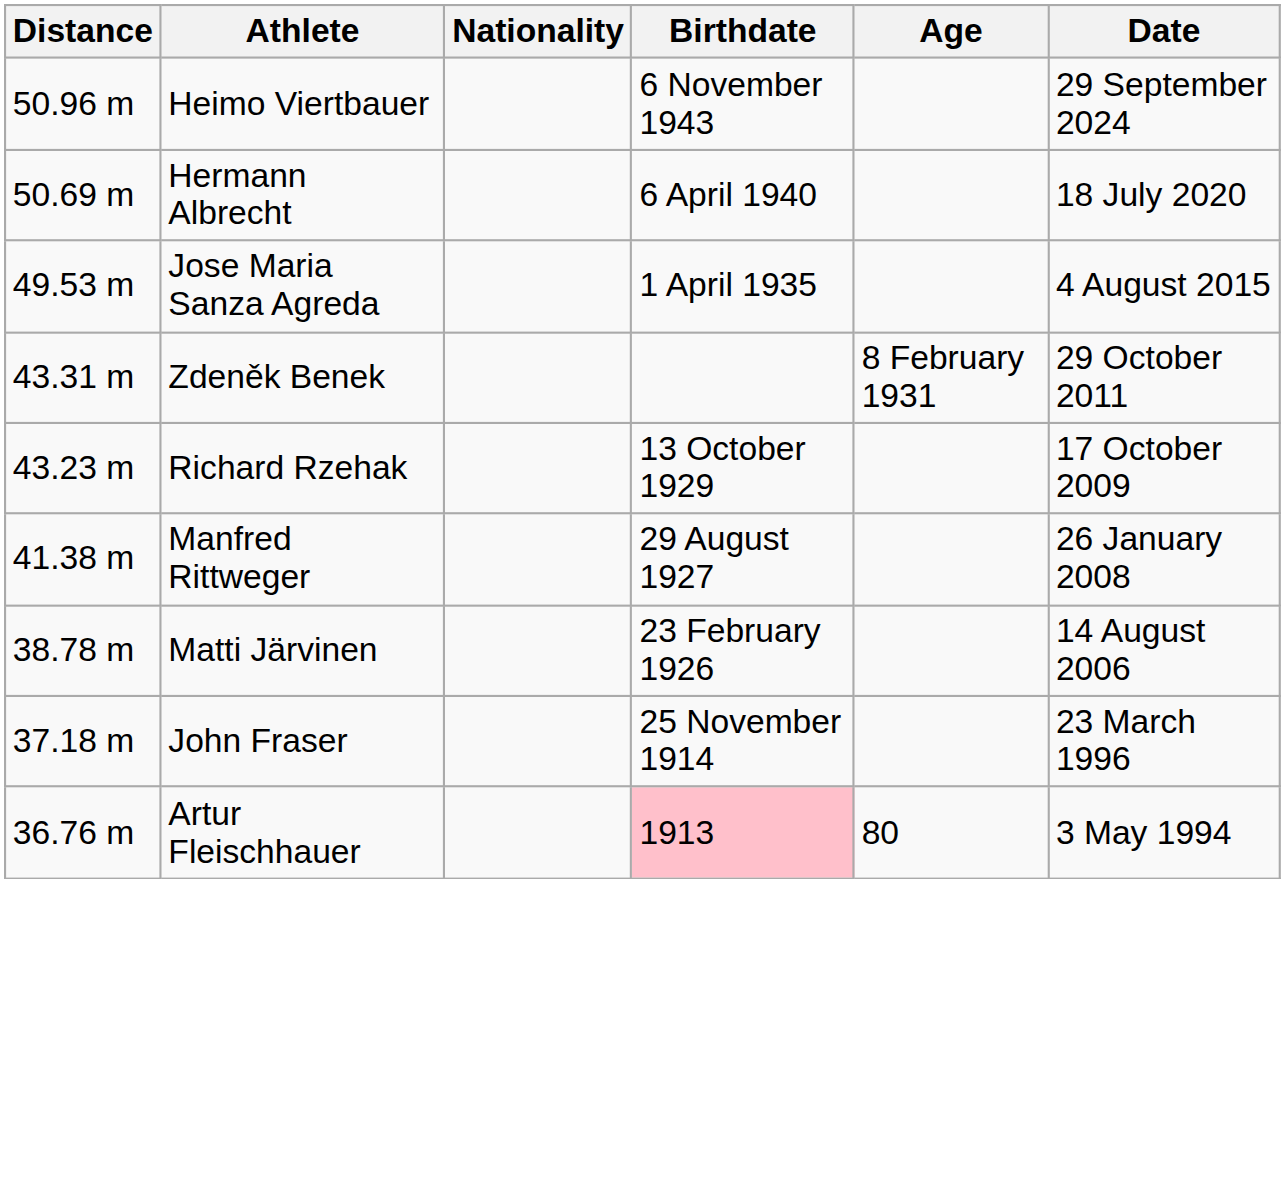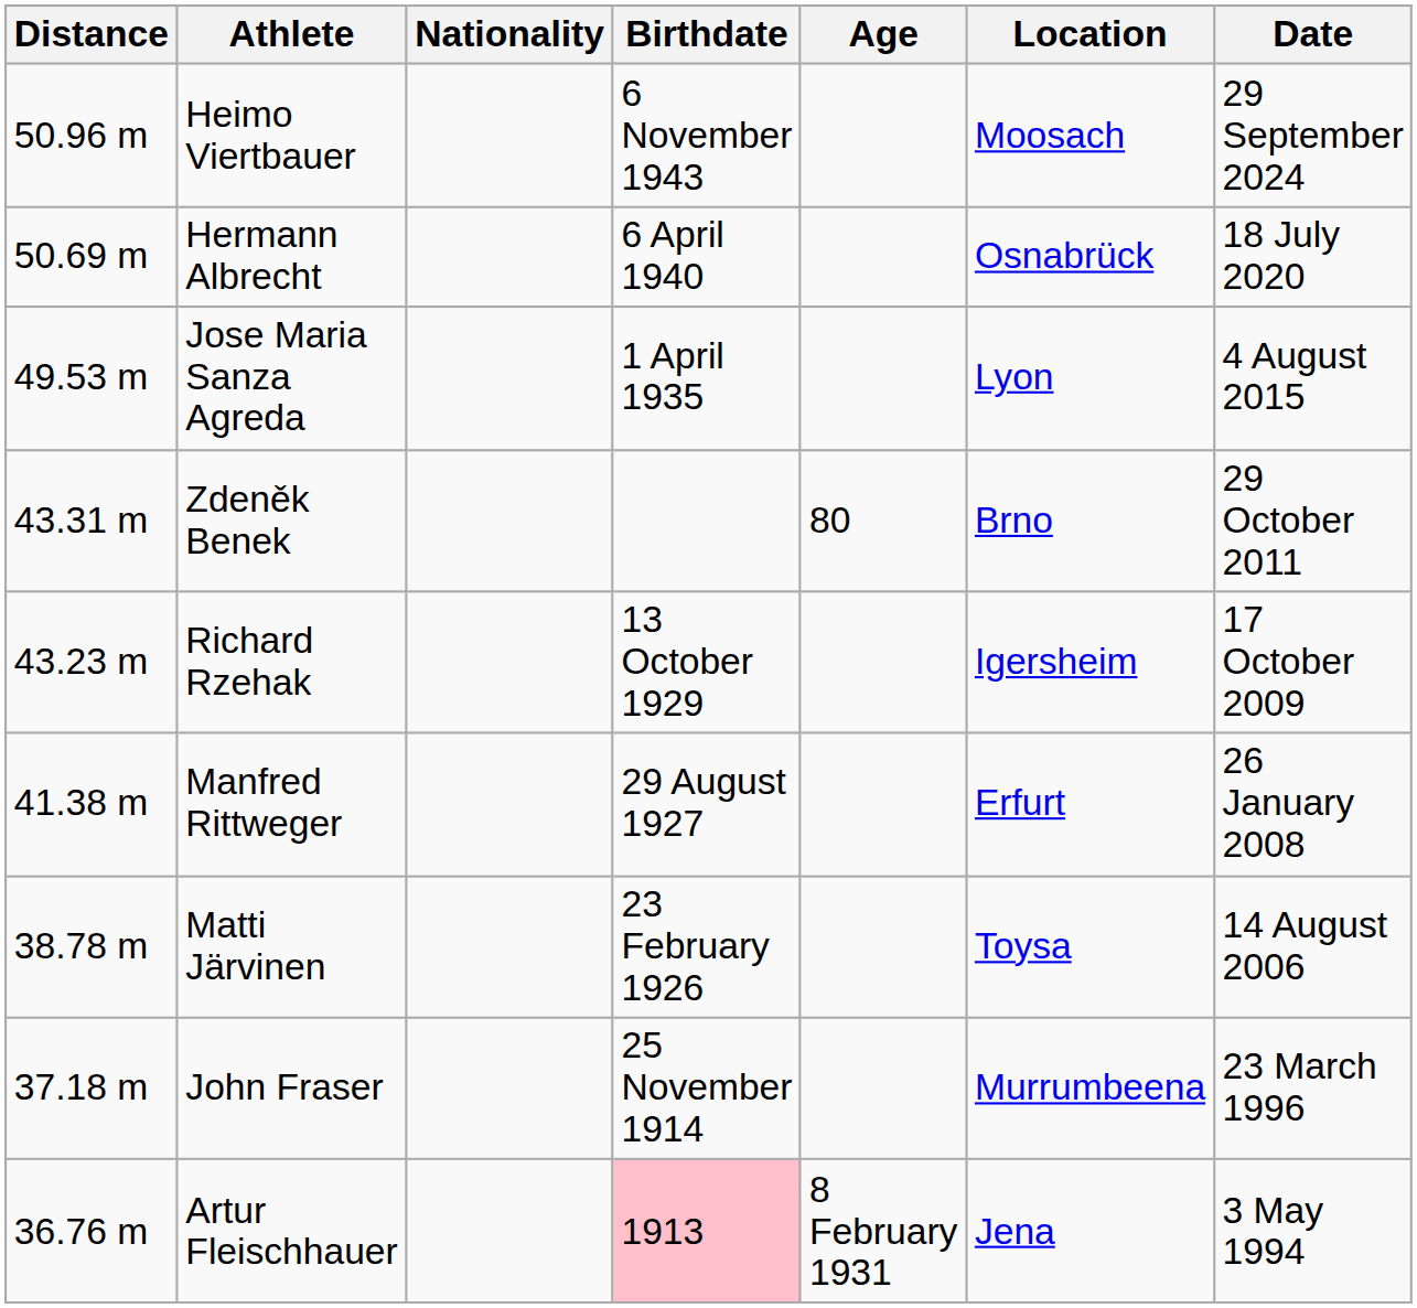+ column: Location | Moosach | Osnabrück | Lyon | Brno | Igersheim | Erfurt | Toysa | Murrumbeena | Jena
Zdeněk Benek | Age: 8 February 1931 -> 80
Artur Fleischhauer | Age: 80 -> 8 February 1931
